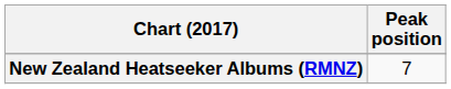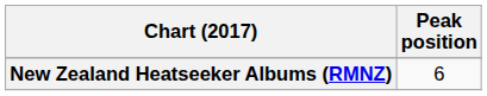New Zealand Heatseeker Albums (RMNZ) | Peak position: 7 -> 6
